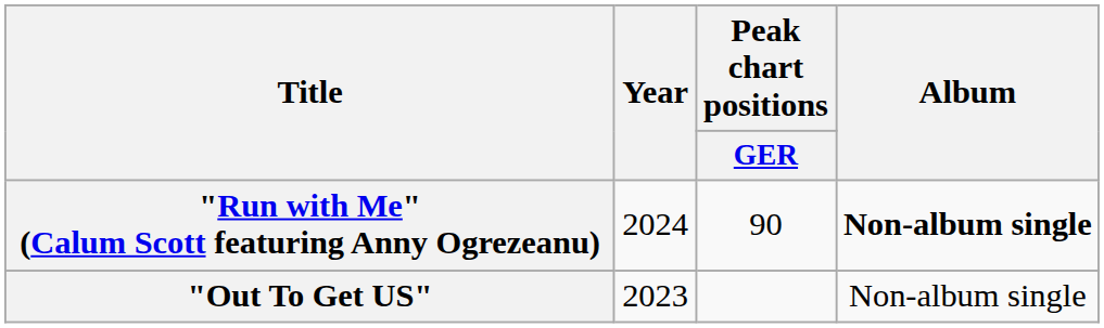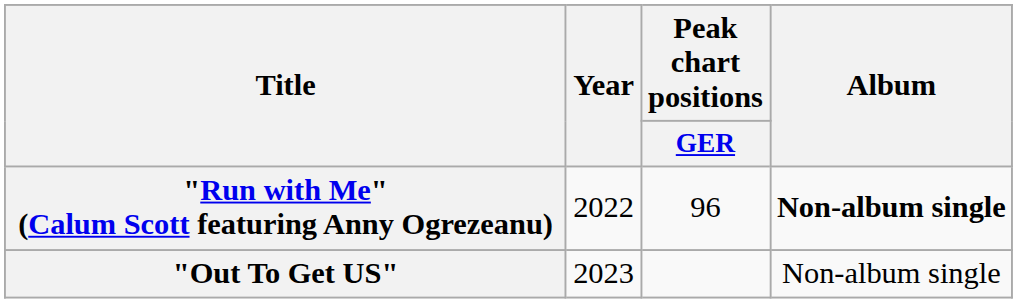"Run with Me" (Calum Scott featuring Anny Ogrezeanu) | Year: 2024 -> 2022
"Run with Me" (Calum Scott featuring Anny Ogrezeanu) | Peak chart positions / GER: 90 -> 96
